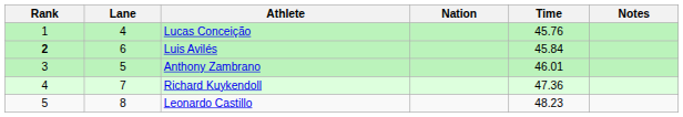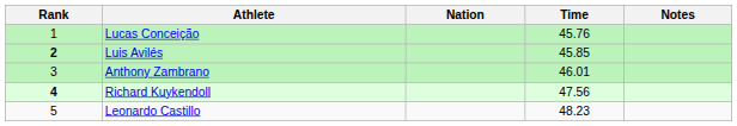- column: Lane | 4 | 6 | 5 | 7 | 8
Luis Avilés | Time: 45.84 -> 45.85
Richard Kuykendoll | Rank: normal -> bold
Richard Kuykendoll | Time: 47.36 -> 47.56
